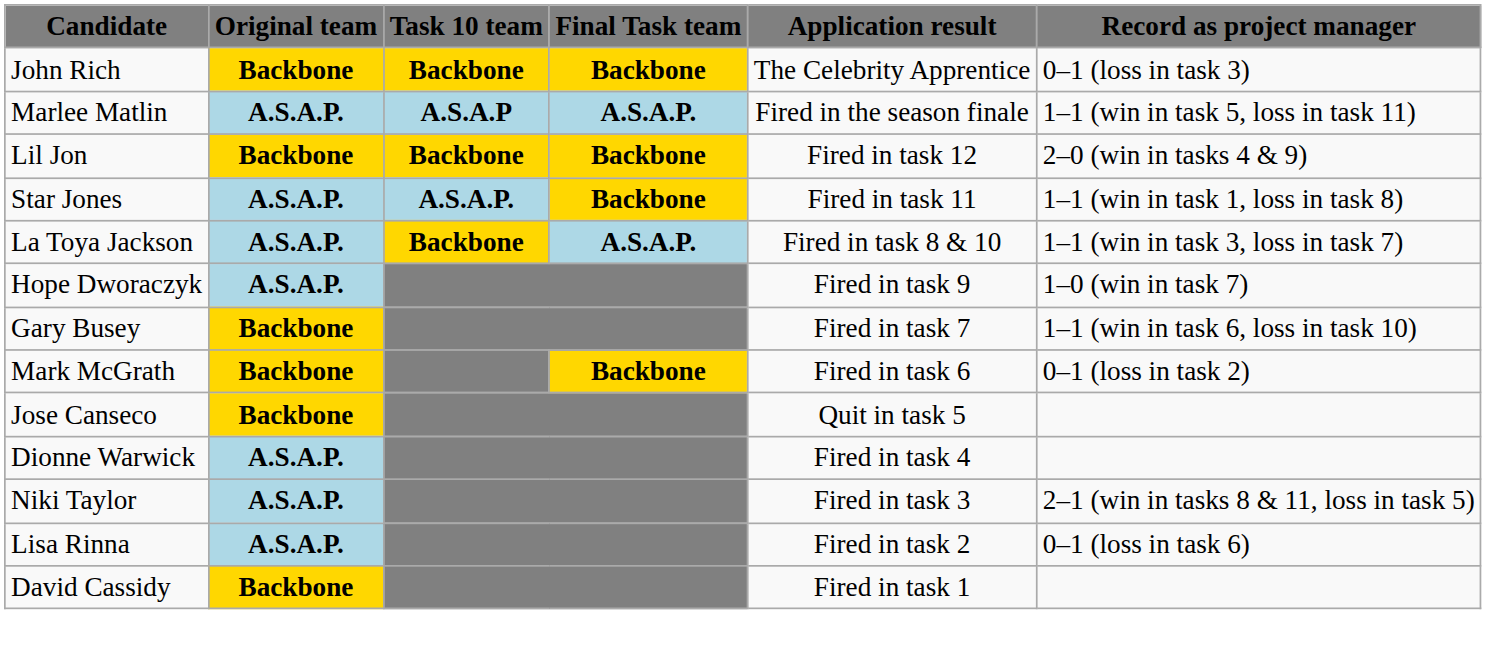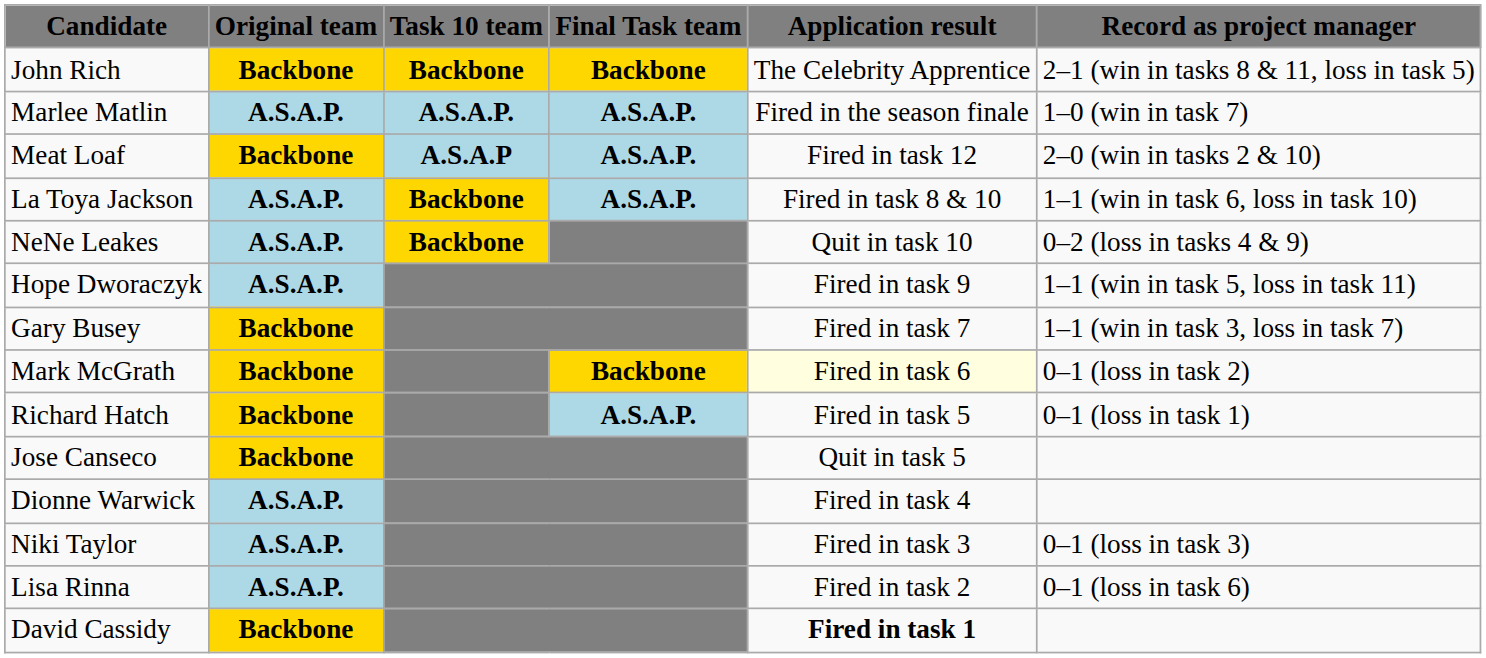John Rich | Record as project manager: 0–1 (loss in task 3) -> 2–1 (win in tasks 8 & 11, loss in task 5)
Marlee Matlin | Task 10 team: A.S.A.P -> A.S.A.P.
Marlee Matlin | Record as project manager: 1–1 (win in task 5, loss in task 11) -> 1–0 (win in task 7)
+ row: Meat Loaf | Backbone | A.S.A.P | A.S.A.P. | Fired in task 12 | 2–0 (win in tasks 2 & 10)
- row: Lil Jon | Backbone | Backbone | Backbone | Fired in task 12 | 2–0 (win in tasks 4 & 9)
- row: Star Jones | A.S.A.P. | A.S.A.P. | Backbone | Fired in task 11 | 1–1 (win in task 1, loss in task 8)
La Toya Jackson | Record as project manager: 1–1 (win in task 3, loss in task 7) -> 1–1 (win in task 6, loss in task 10)
+ row: NeNe Leakes | A.S.A.P. | Backbone | Quit in task 10 | 0–2 (loss in tasks 4 & 9)
Hope Dworaczyk | Record as project manager: 1–0 (win in task 7) -> 1–1 (win in task 5, loss in task 11)
Gary Busey | Record as project manager: 1–1 (win in task 6, loss in task 10) -> 1–1 (win in task 3, loss in task 7)
Mark McGrath | Application result: no background -> lightyellow background
+ row: Richard Hatch | Backbone | A.S.A.P. | Fired in task 5 | 0–1 (loss in task 1)
Niki Taylor | Record as project manager: 2–1 (win in tasks 8 & 11, loss in task 5) -> 0–1 (loss in task 3)
David Cassidy | Application result: normal -> bold
